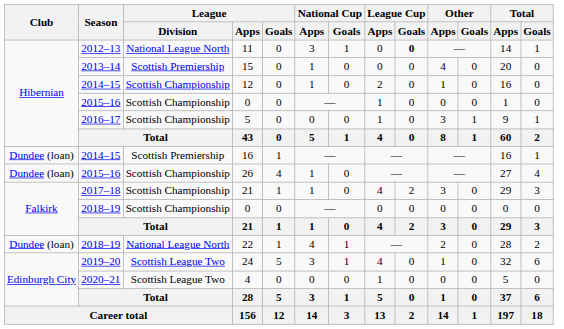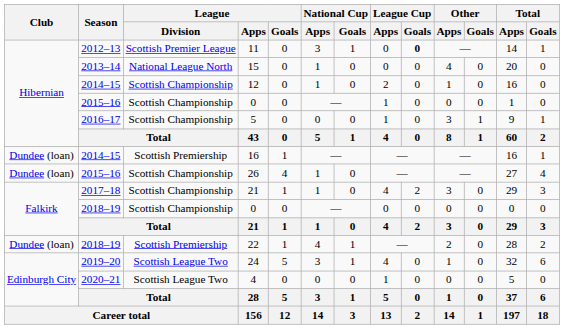11 | League / Division: National League North -> Scottish Premier League
15 | League / Division: Scottish Premiership -> National League North
22 | League / Division: National League North -> Scottish Premiership
